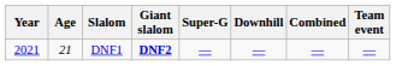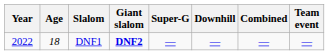DNF1 | Year: 2021 -> 2022
DNF1 | Age: 21 -> 18
